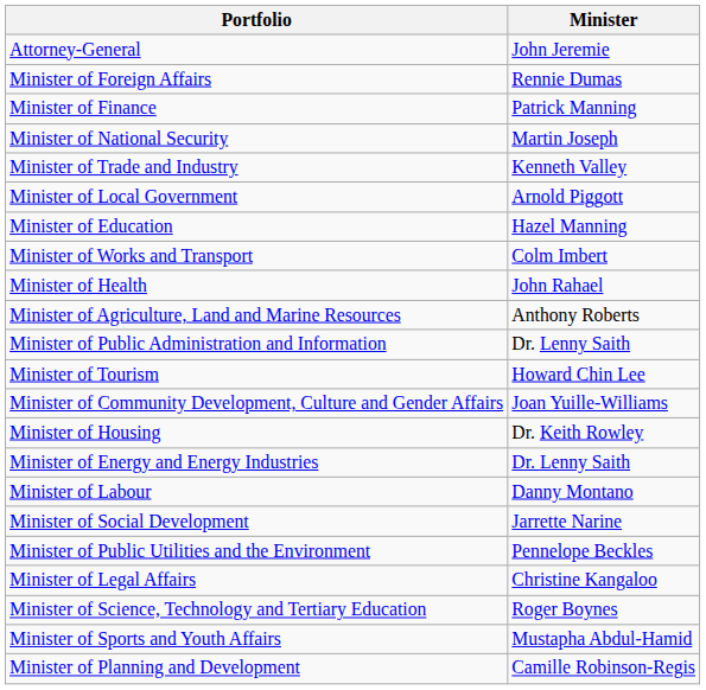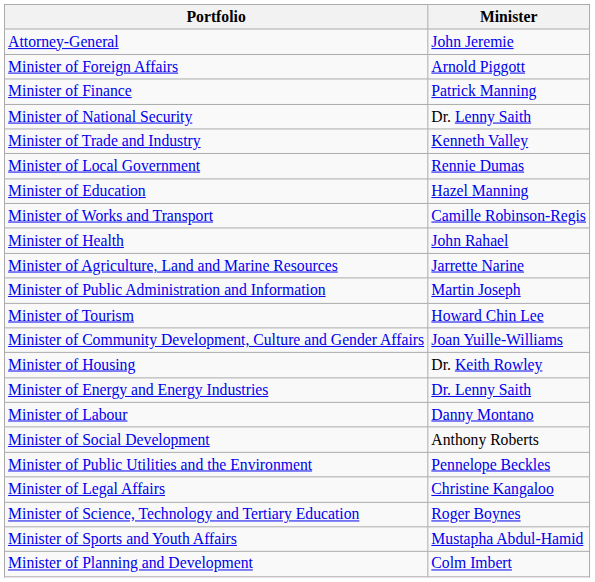Minister of Foreign Affairs | column 2: Rennie Dumas -> Arnold Piggott
Minister of National Security | column 2: Martin Joseph -> Dr. Lenny Saith
Minister of Local Government | column 2: Arnold Piggott -> Rennie Dumas
Minister of Works and Transport | column 2: Colm Imbert -> Camille Robinson-Regis
Minister of Agriculture, Land and Marine Resources | column 2: Anthony Roberts -> Jarrette Narine
Minister of Public Administration and Information | column 2: Dr. Lenny Saith -> Martin Joseph
Minister of Social Development | column 2: Jarrette Narine -> Anthony Roberts
Minister of Planning and Development | column 2: Camille Robinson-Regis -> Colm Imbert
